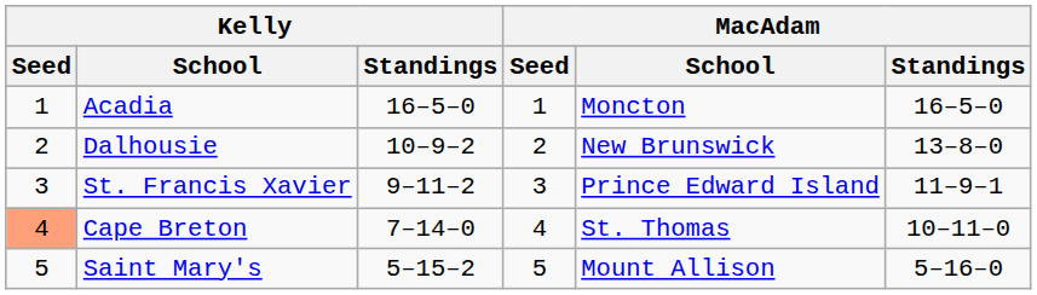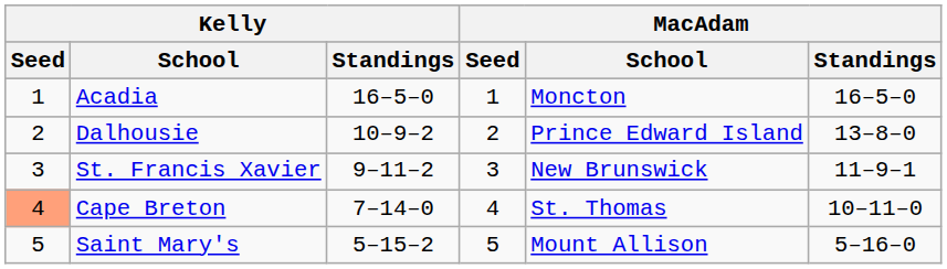Dalhousie | MacAdam / School: New Brunswick -> Prince Edward Island
St. Francis Xavier | MacAdam / School: Prince Edward Island -> New Brunswick
